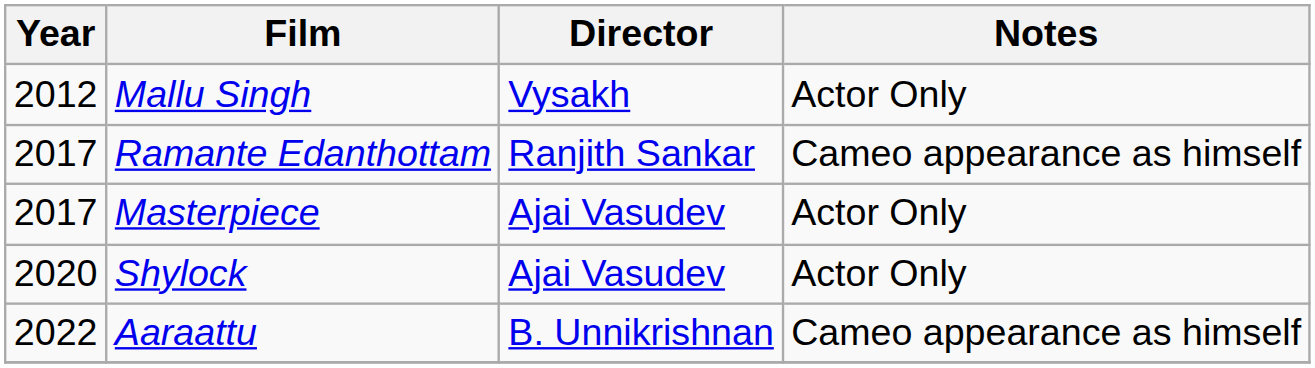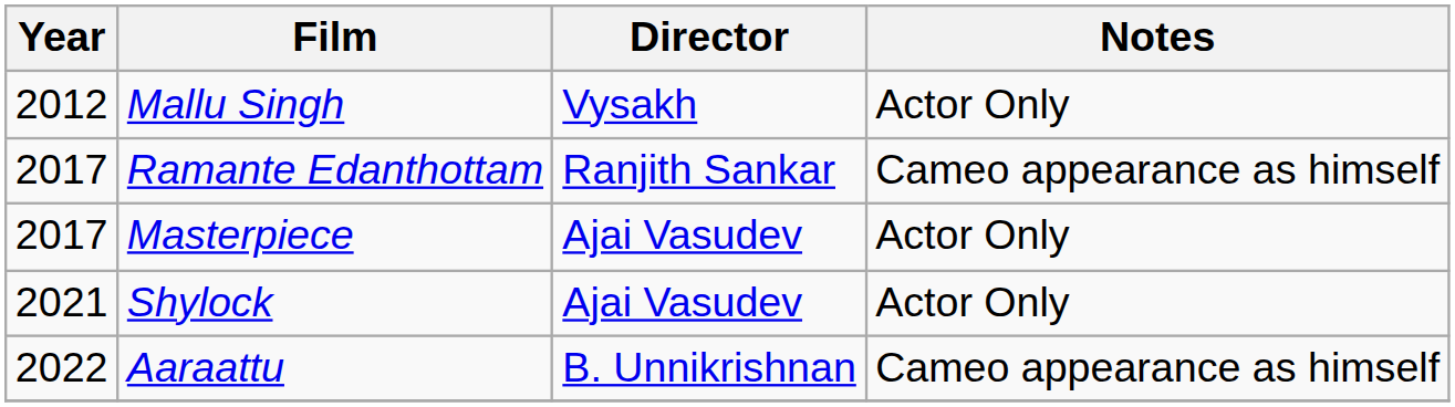Shylock | Year: 2020 -> 2021
